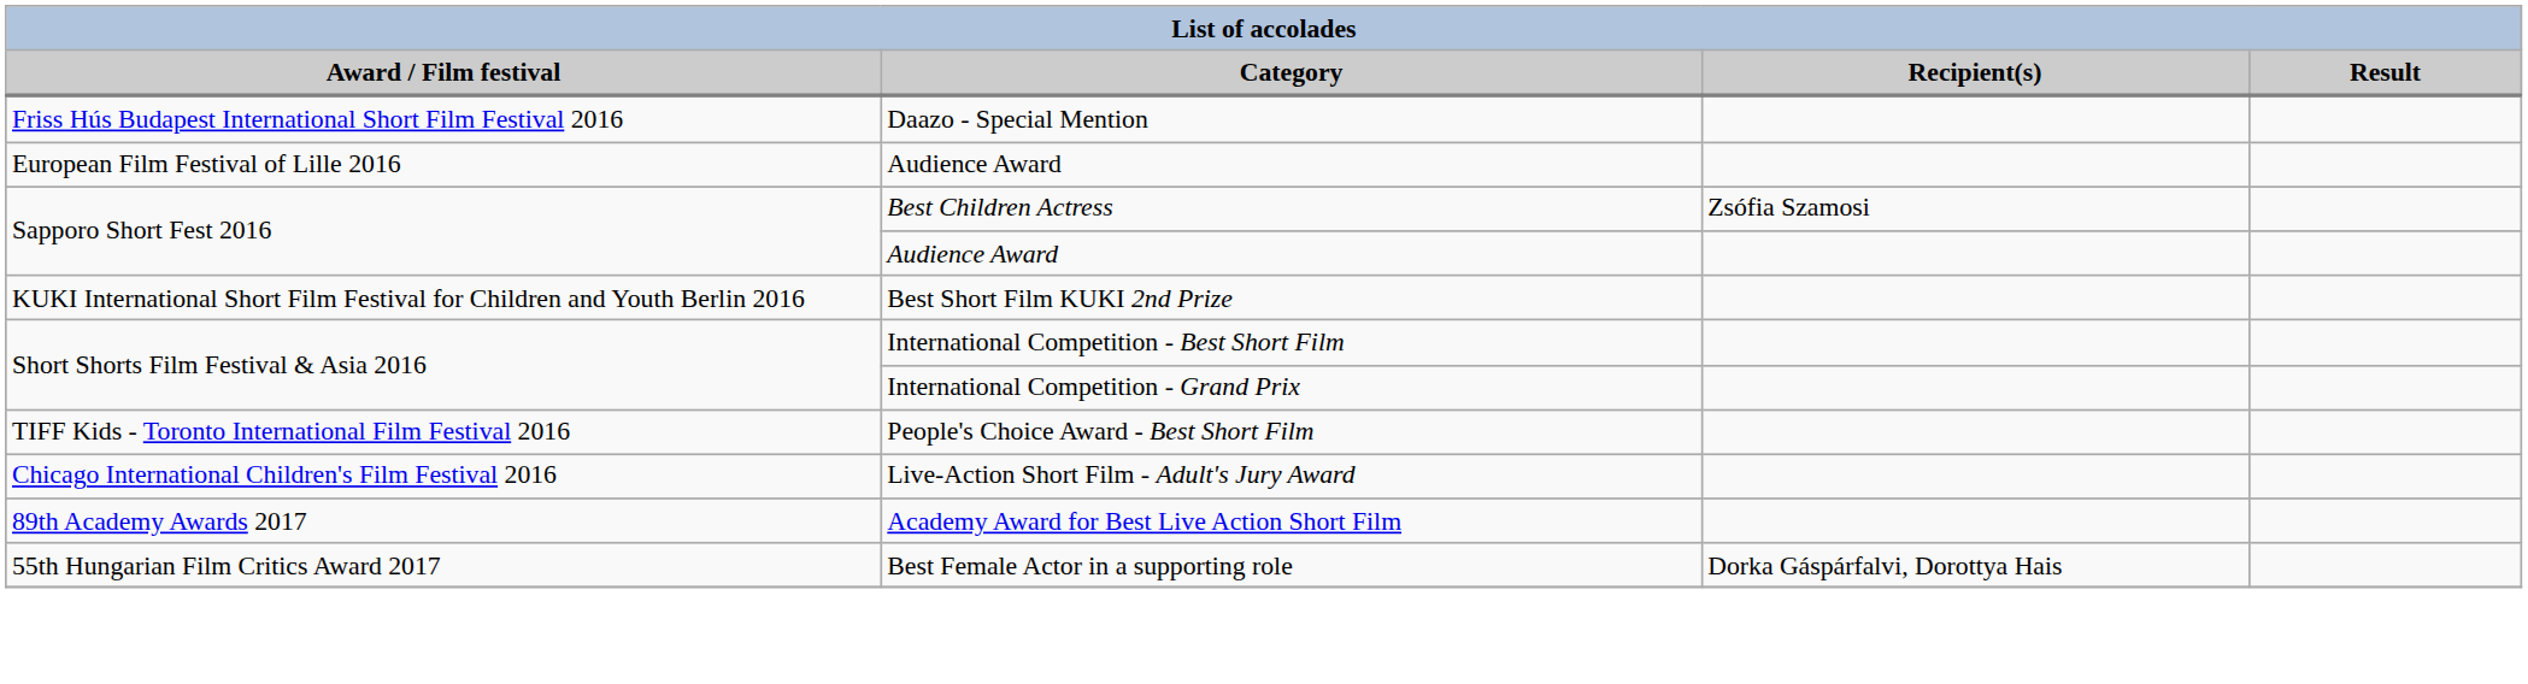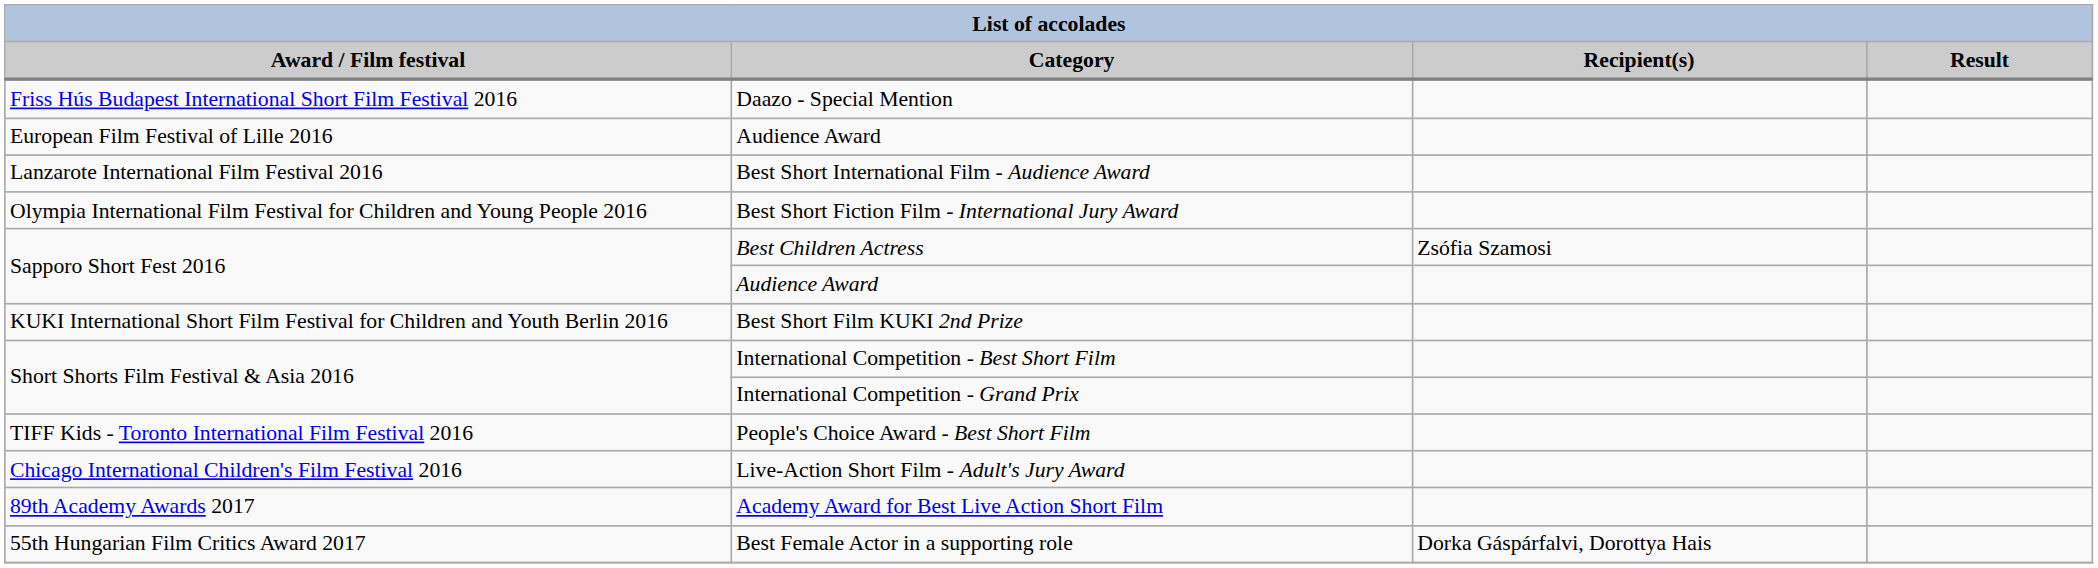+ row: Lanzarote International Film Festival 2016 | Best Short International Film - Audience Award
+ row: Olympia International Film Festival for Children and Young People 2016 | Best Short Fiction Film - International Jury Award
